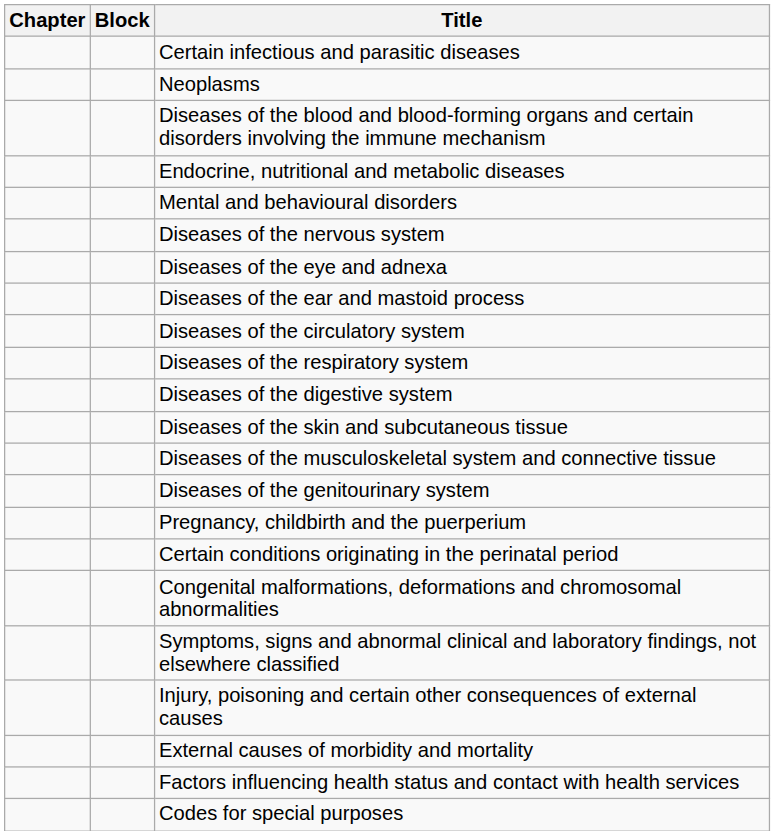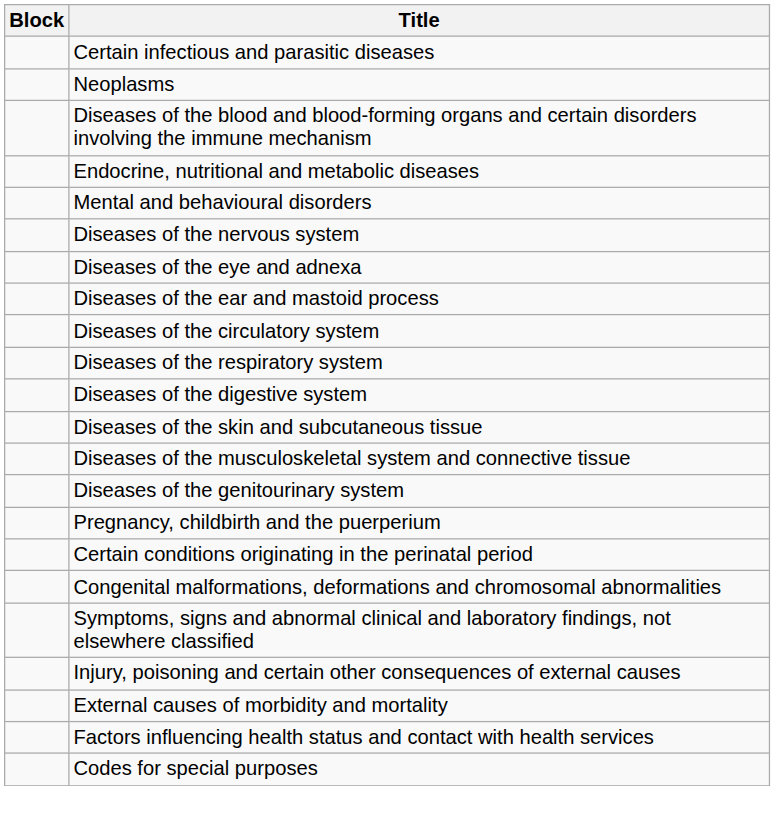- column: Chapter
